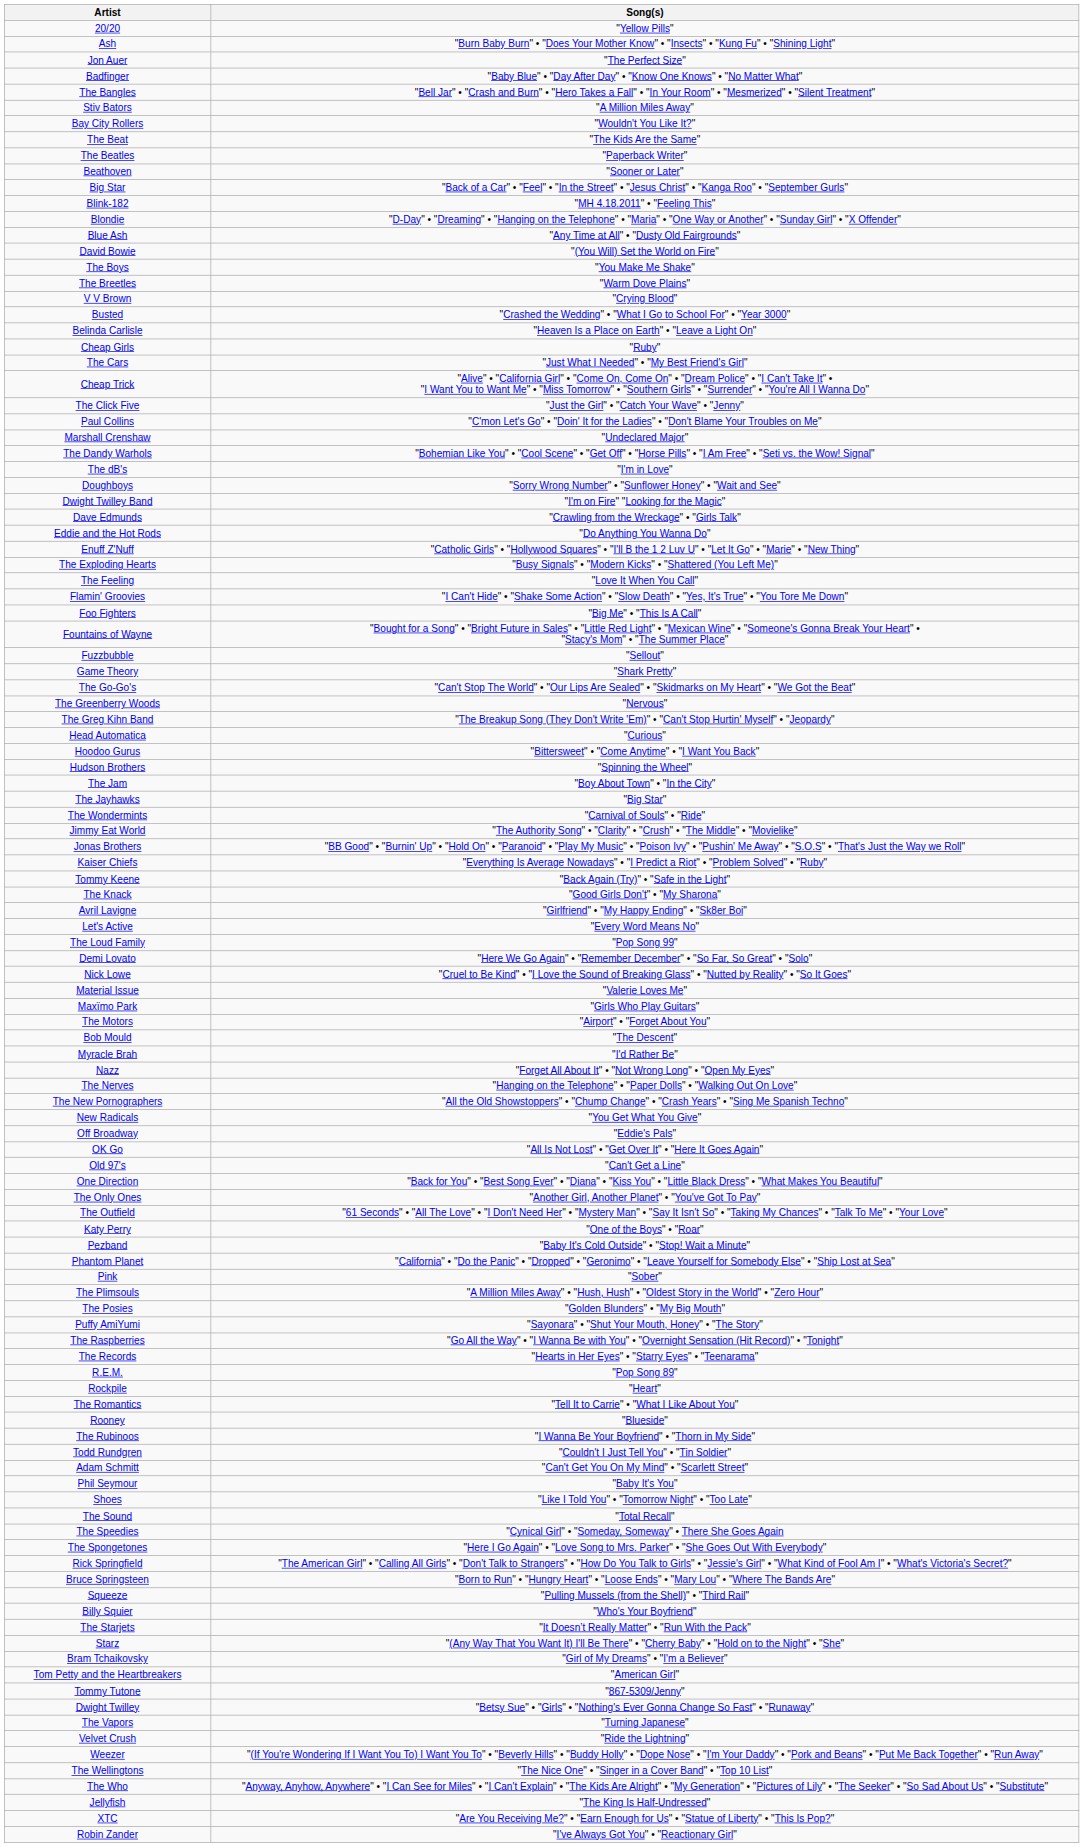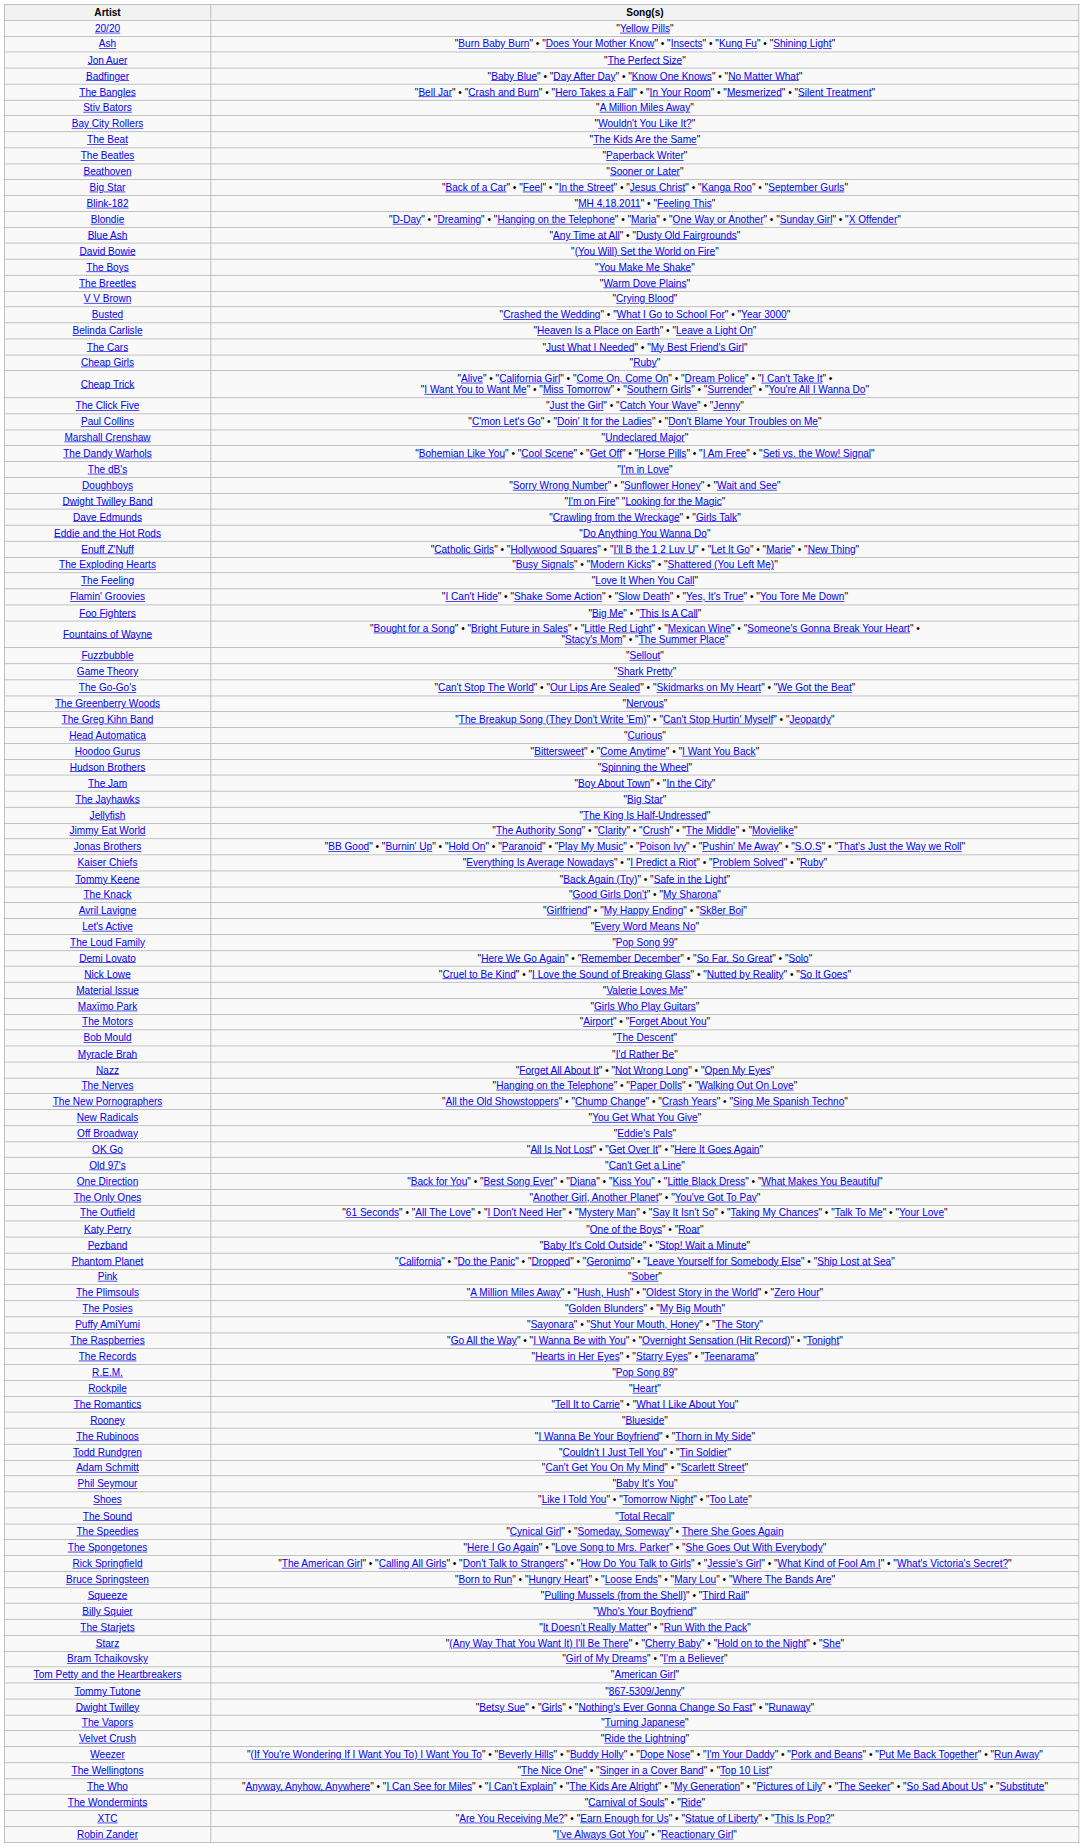rows swapped: The Cars <-> Cheap Girls
rows swapped: Jellyfish <-> The Wondermints
